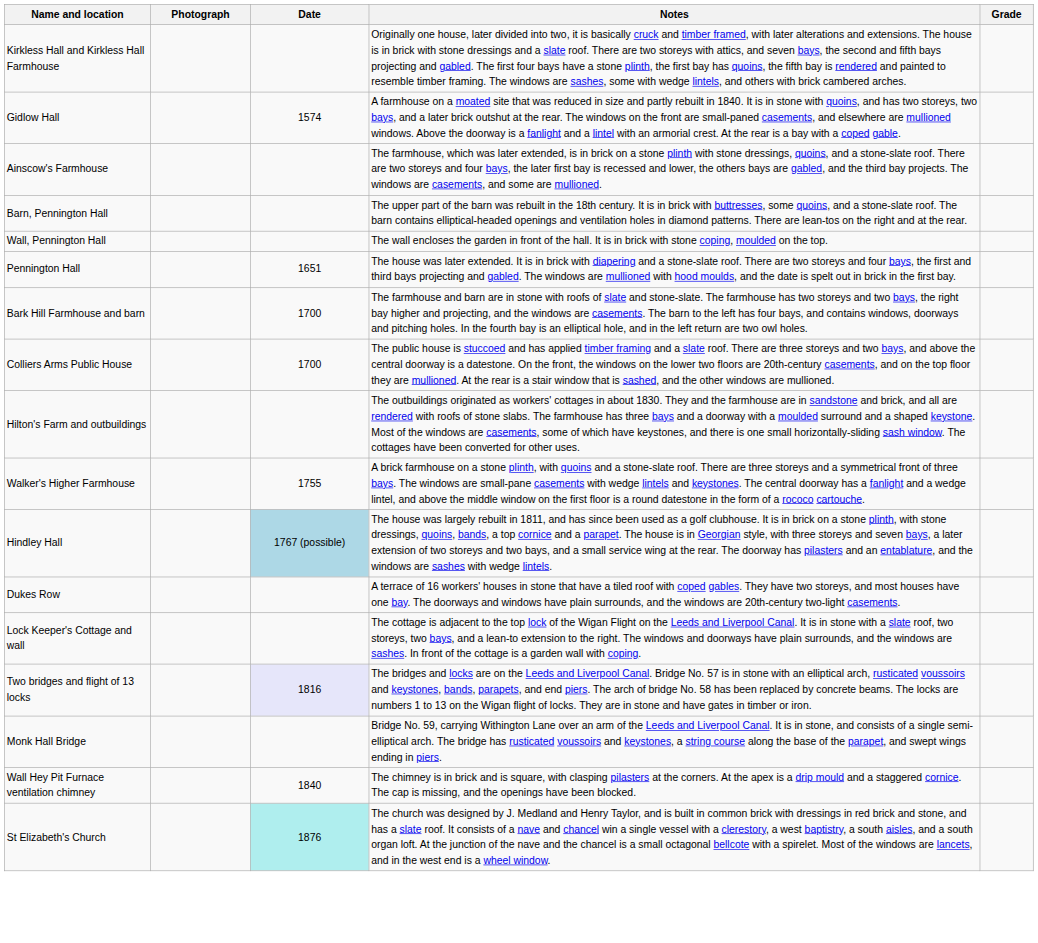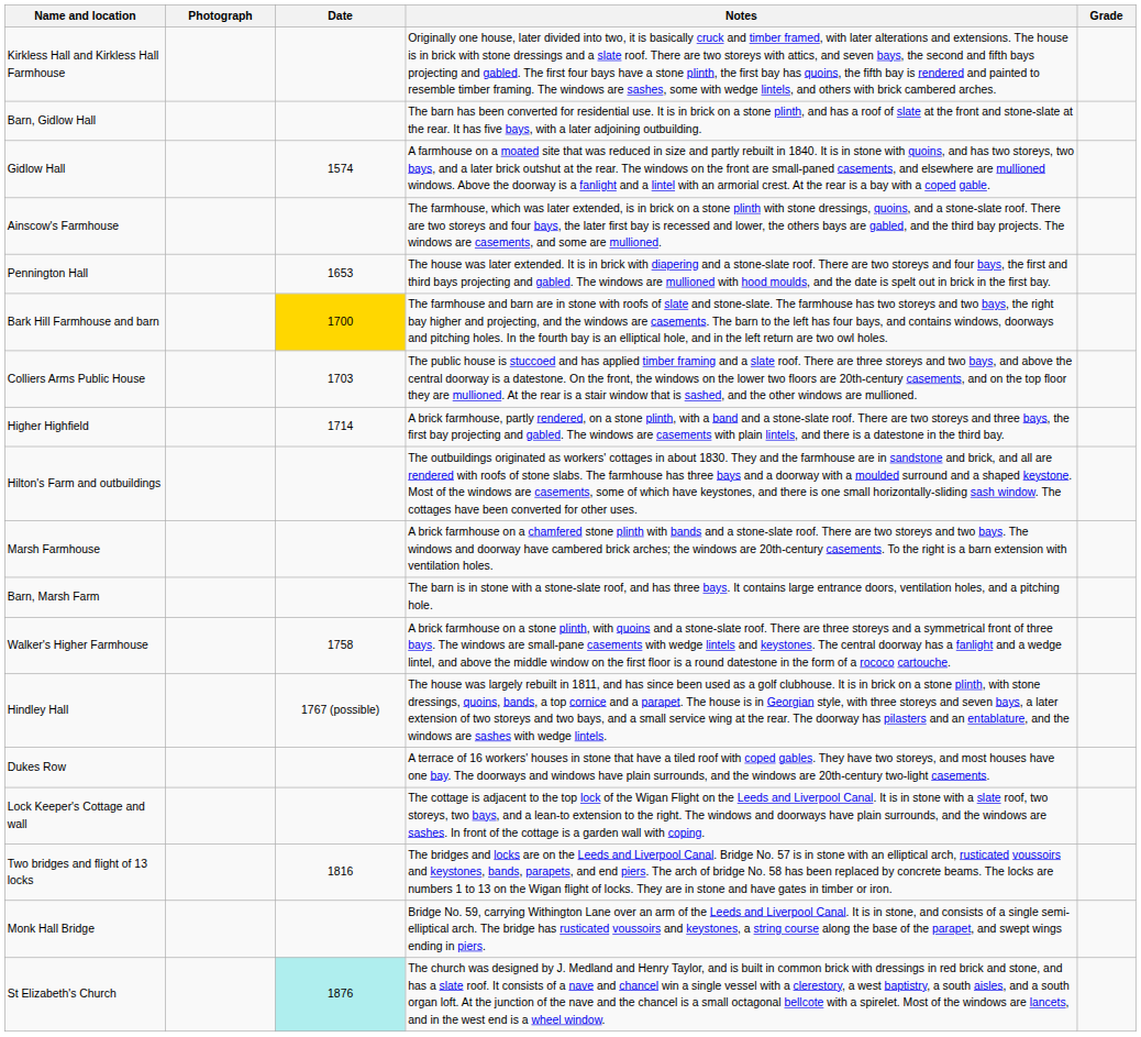+ row: Barn, Gidlow Hall | The barn has been converted for residential use. It is in brick on a stone plinth, and has a roof of slate at the front and stone-slate at the rear. It has five bays, with a later adjoining outbuilding.
- row: Barn, Pennington Hall | The upper part of the barn was rebuilt in the 18th century. It is in brick with buttresses, some quoins, and a stone-slate roof. The barn contains elliptical-headed openings and ventilation holes in diamond patterns. There are lean-tos on the right and at the rear.
- row: Wall, Pennington Hall | The wall encloses the garden in front of the hall. It is in brick with stone coping, moulded on the top.
Pennington Hall | Date: 1651 -> 1653
Bark Hill Farmhouse and barn | Date: no background -> gold background
Colliers Arms Public House | Date: 1700 -> 1703
+ row: Higher Highfield | 1714 | A brick farmhouse, partly rendered, on a stone plinth, with a band and a stone-slate roof. There are two storeys and three bays, the first bay projecting and gabled. The windows are casements with plain lintels, and there is a datestone in the third bay.
+ row: Marsh Farmhouse | A brick farmhouse on a chamfered stone plinth with bands and a stone-slate roof. There are two storeys and two bays. The windows and doorway have cambered brick arches; the windows are 20th-century casements. To the right is a barn extension with ventilation holes.
+ row: Barn, Marsh Farm | The barn is in stone with a stone-slate roof, and has three bays. It contains large entrance doors, ventilation holes, and a pitching hole.
Walker's Higher Farmhouse | Date: 1755 -> 1758
Hindley Hall | Date: lightblue background -> no background
Two bridges and flight of 13 locks | Date: lavender background -> no background
- row: Wall Hey Pit Furnace ventilation chimney | 1840 | The chimney is in brick and is square, with clasping pilasters at the corners. At the apex is a drip mould and a staggered cornice. The cap is missing, and the openings have been blocked.
